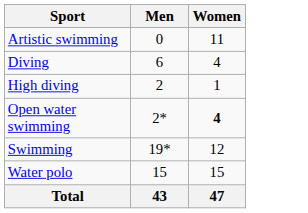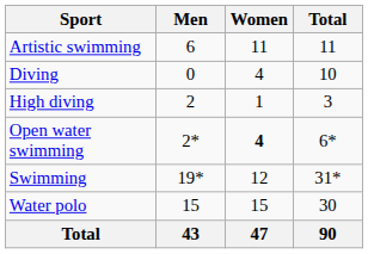+ column: Total | 11 | 10 | 3 | 6* | 31* | 30 | 90
Artistic swimming | Men: 0 -> 6
Diving | Men: 6 -> 0
